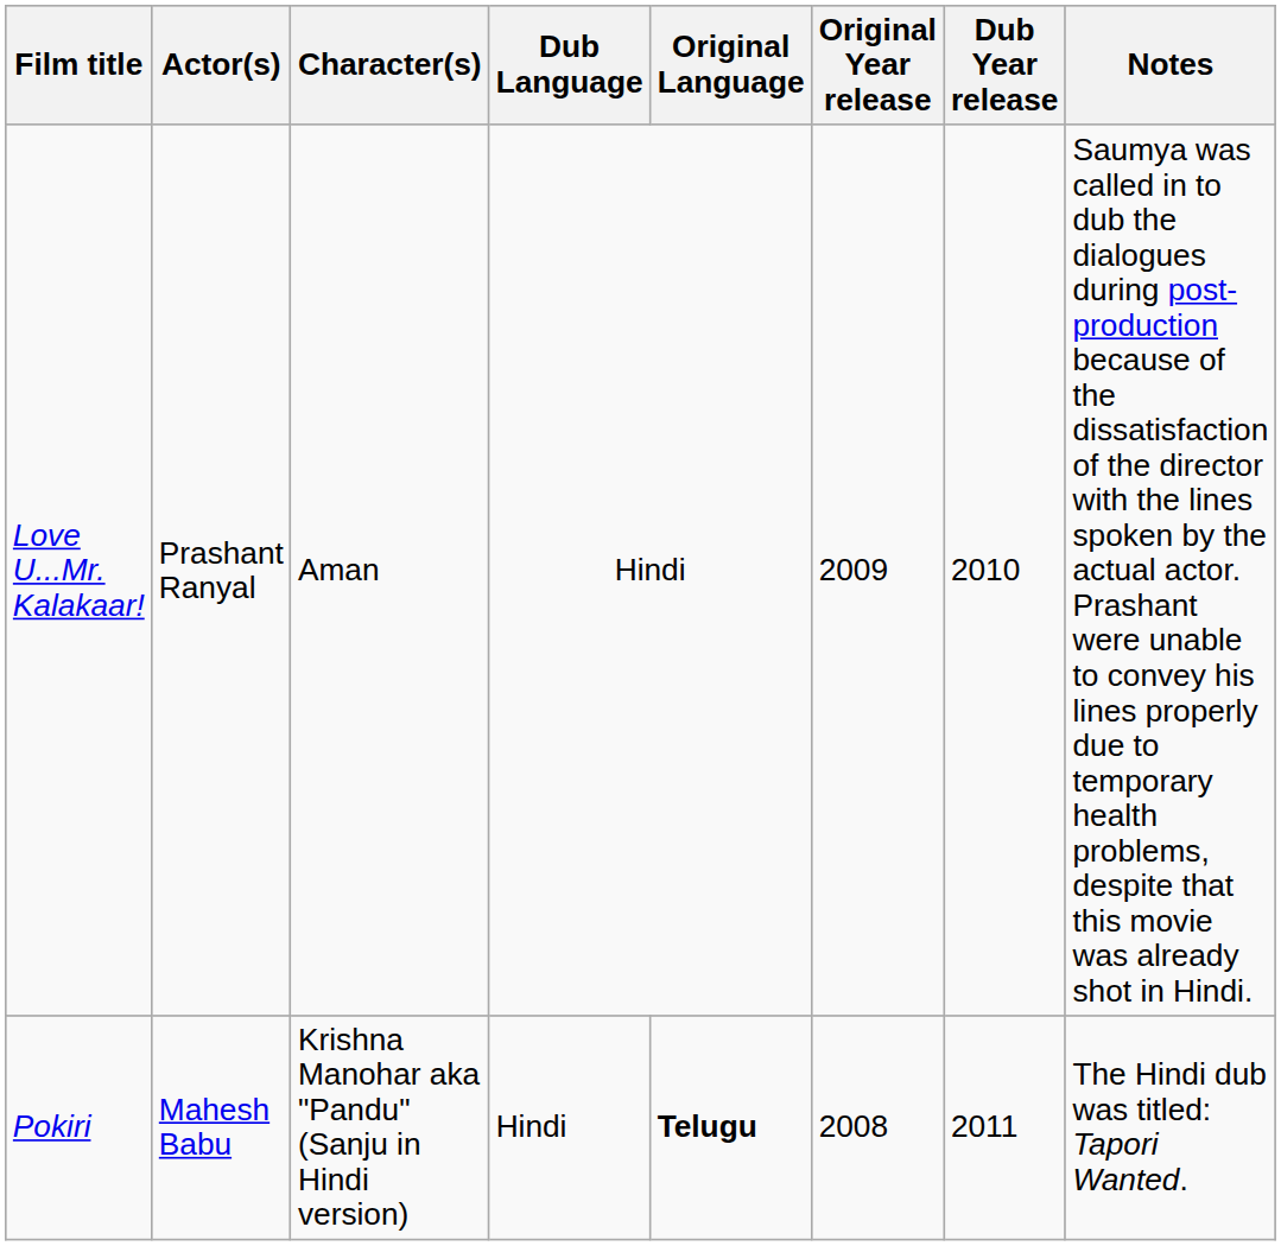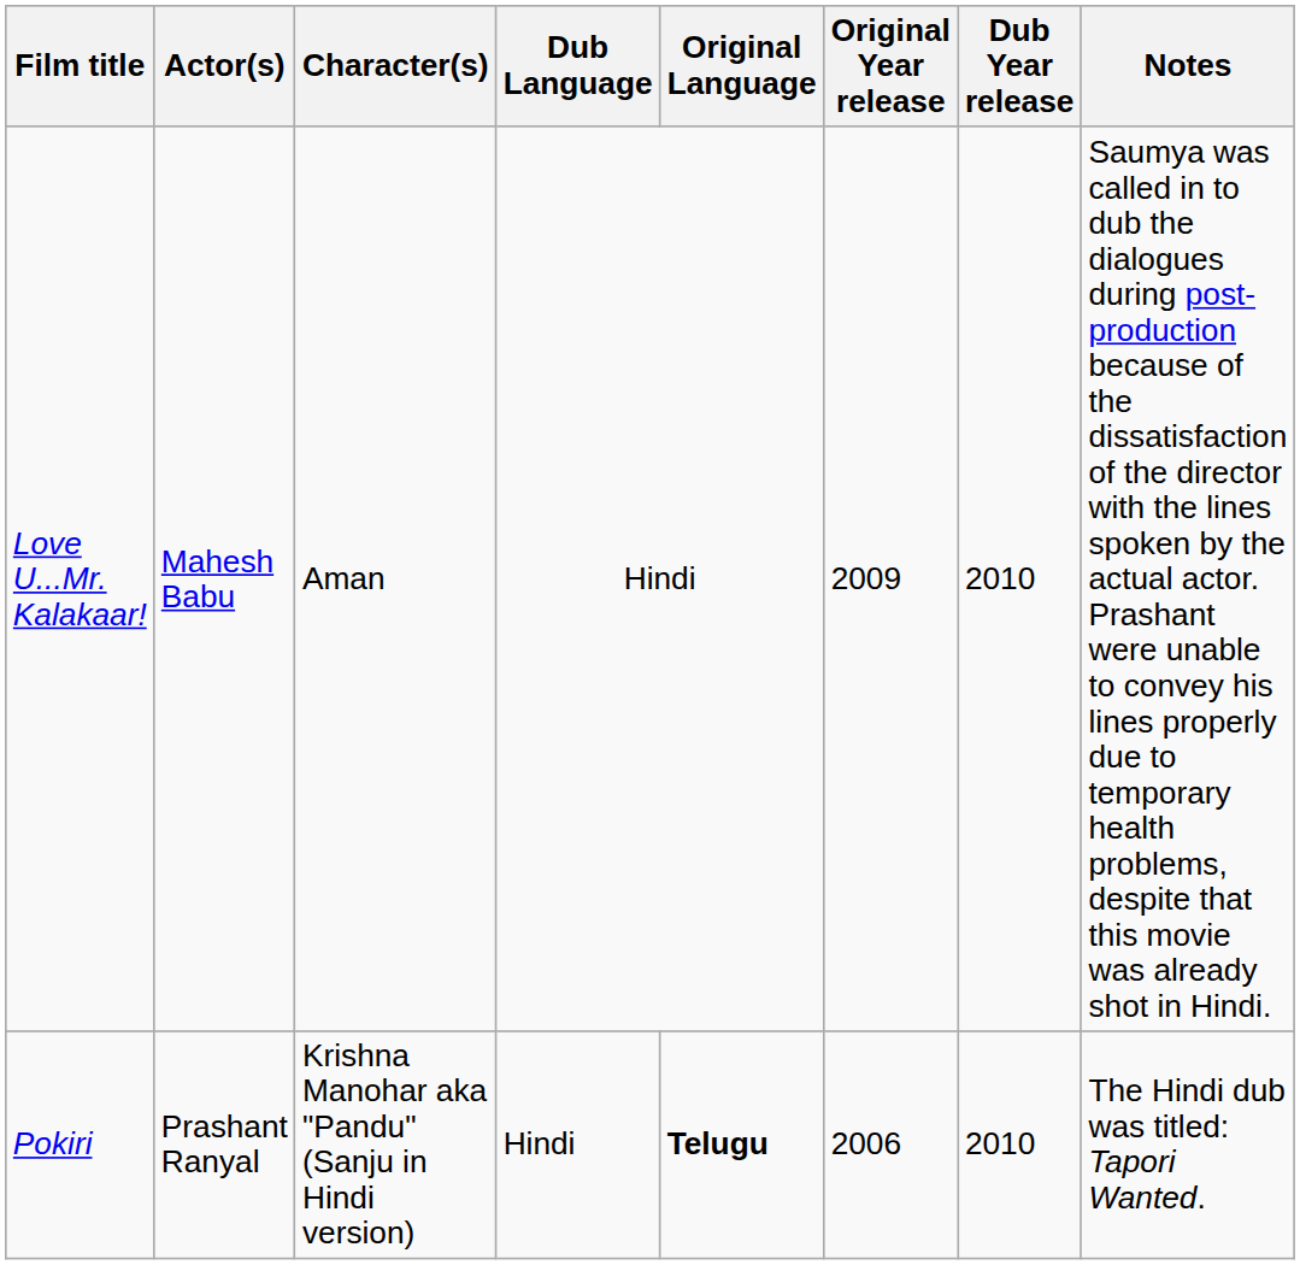Love U...Mr. Kalakaar! | Actor(s): Prashant Ranyal -> Mahesh Babu
Pokiri | Actor(s): Mahesh Babu -> Prashant Ranyal
Pokiri | Original Year release: 2008 -> 2006
Pokiri | Dub Year release: 2011 -> 2010
